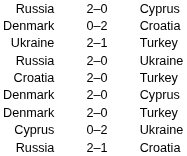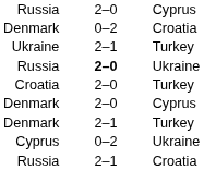Russia / Ukraine | column 2: normal -> bold
Denmark / Turkey | column 2: 2–0 -> 2–1
